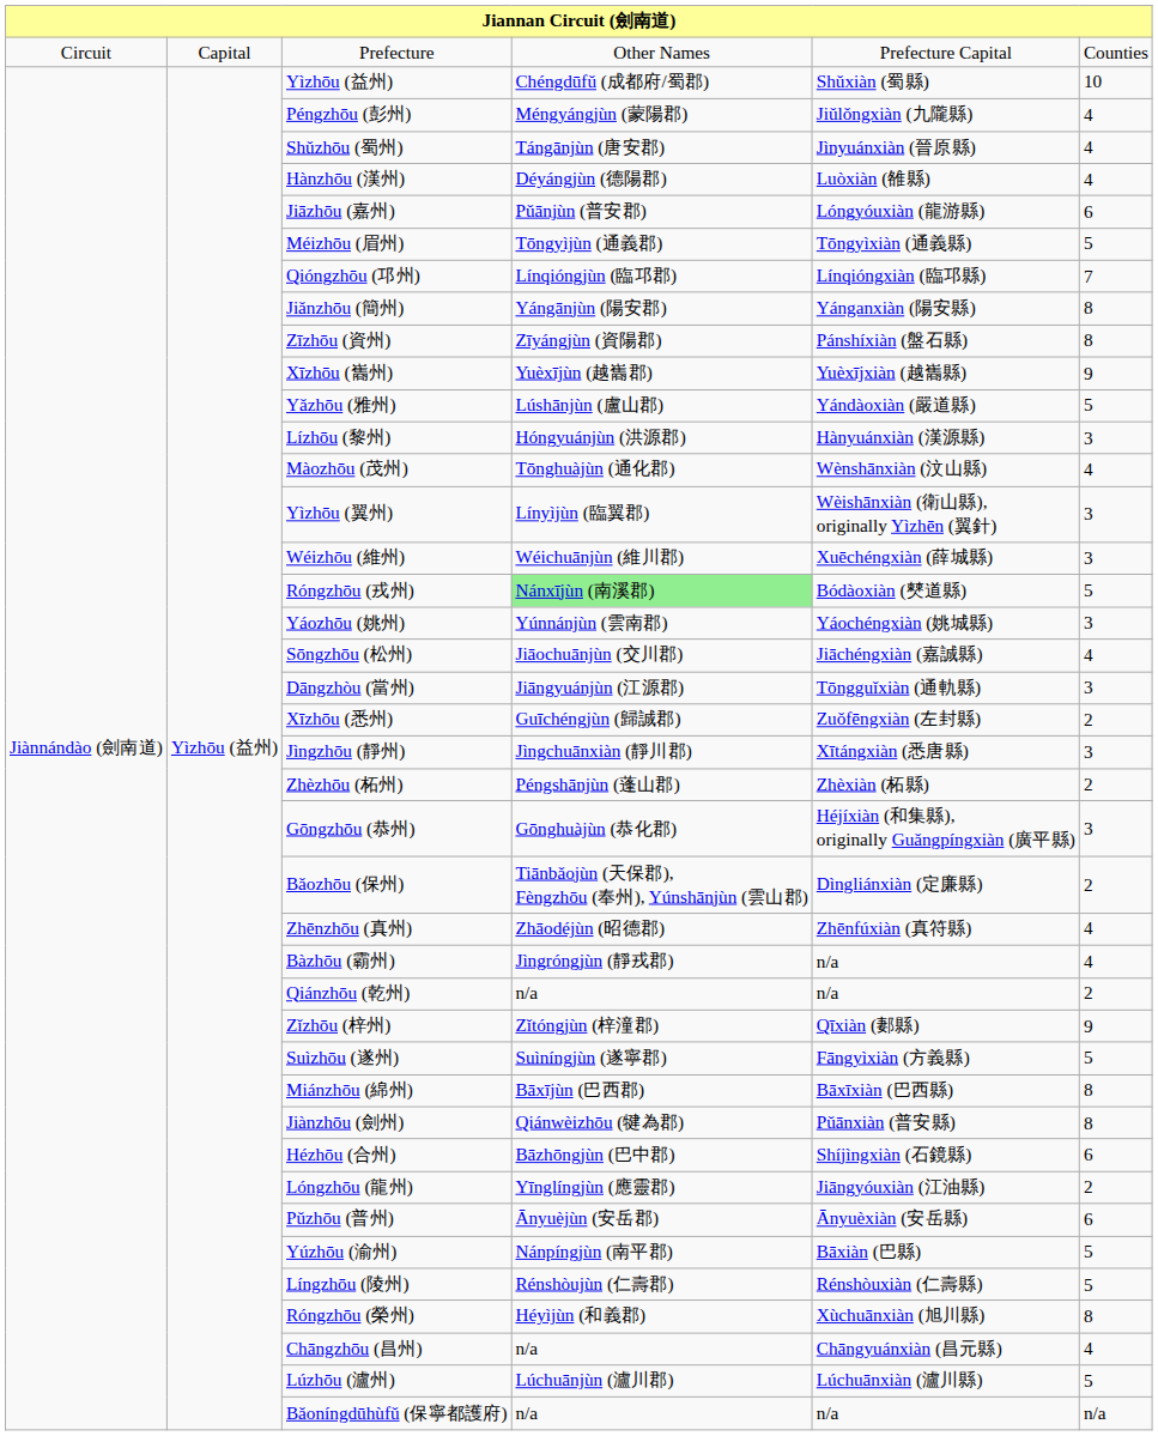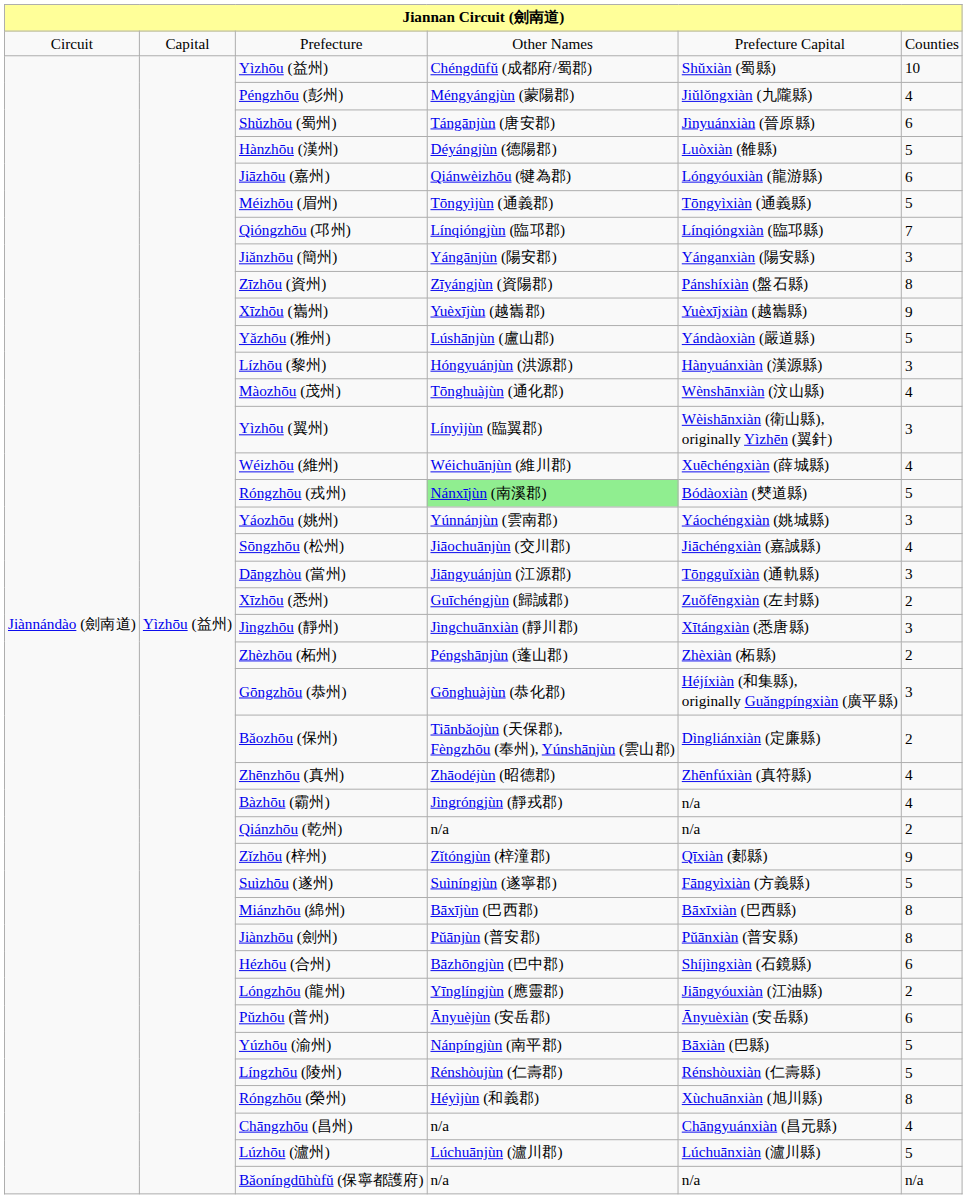Shǔzhōu (蜀州) | column 6: 4 -> 6
Hànzhōu (漢州) | column 6: 4 -> 5
Jiāzhōu (嘉州) | column 4: Pǔānjùn (普安郡) -> Qiánwèizhōu (犍為郡)
Jiǎnzhōu (簡州) | column 6: 8 -> 3
Wéizhōu (維州) | column 6: 3 -> 4
Jiànzhōu (劍州) | column 4: Qiánwèizhōu (犍為郡) -> Pǔānjùn (普安郡)
